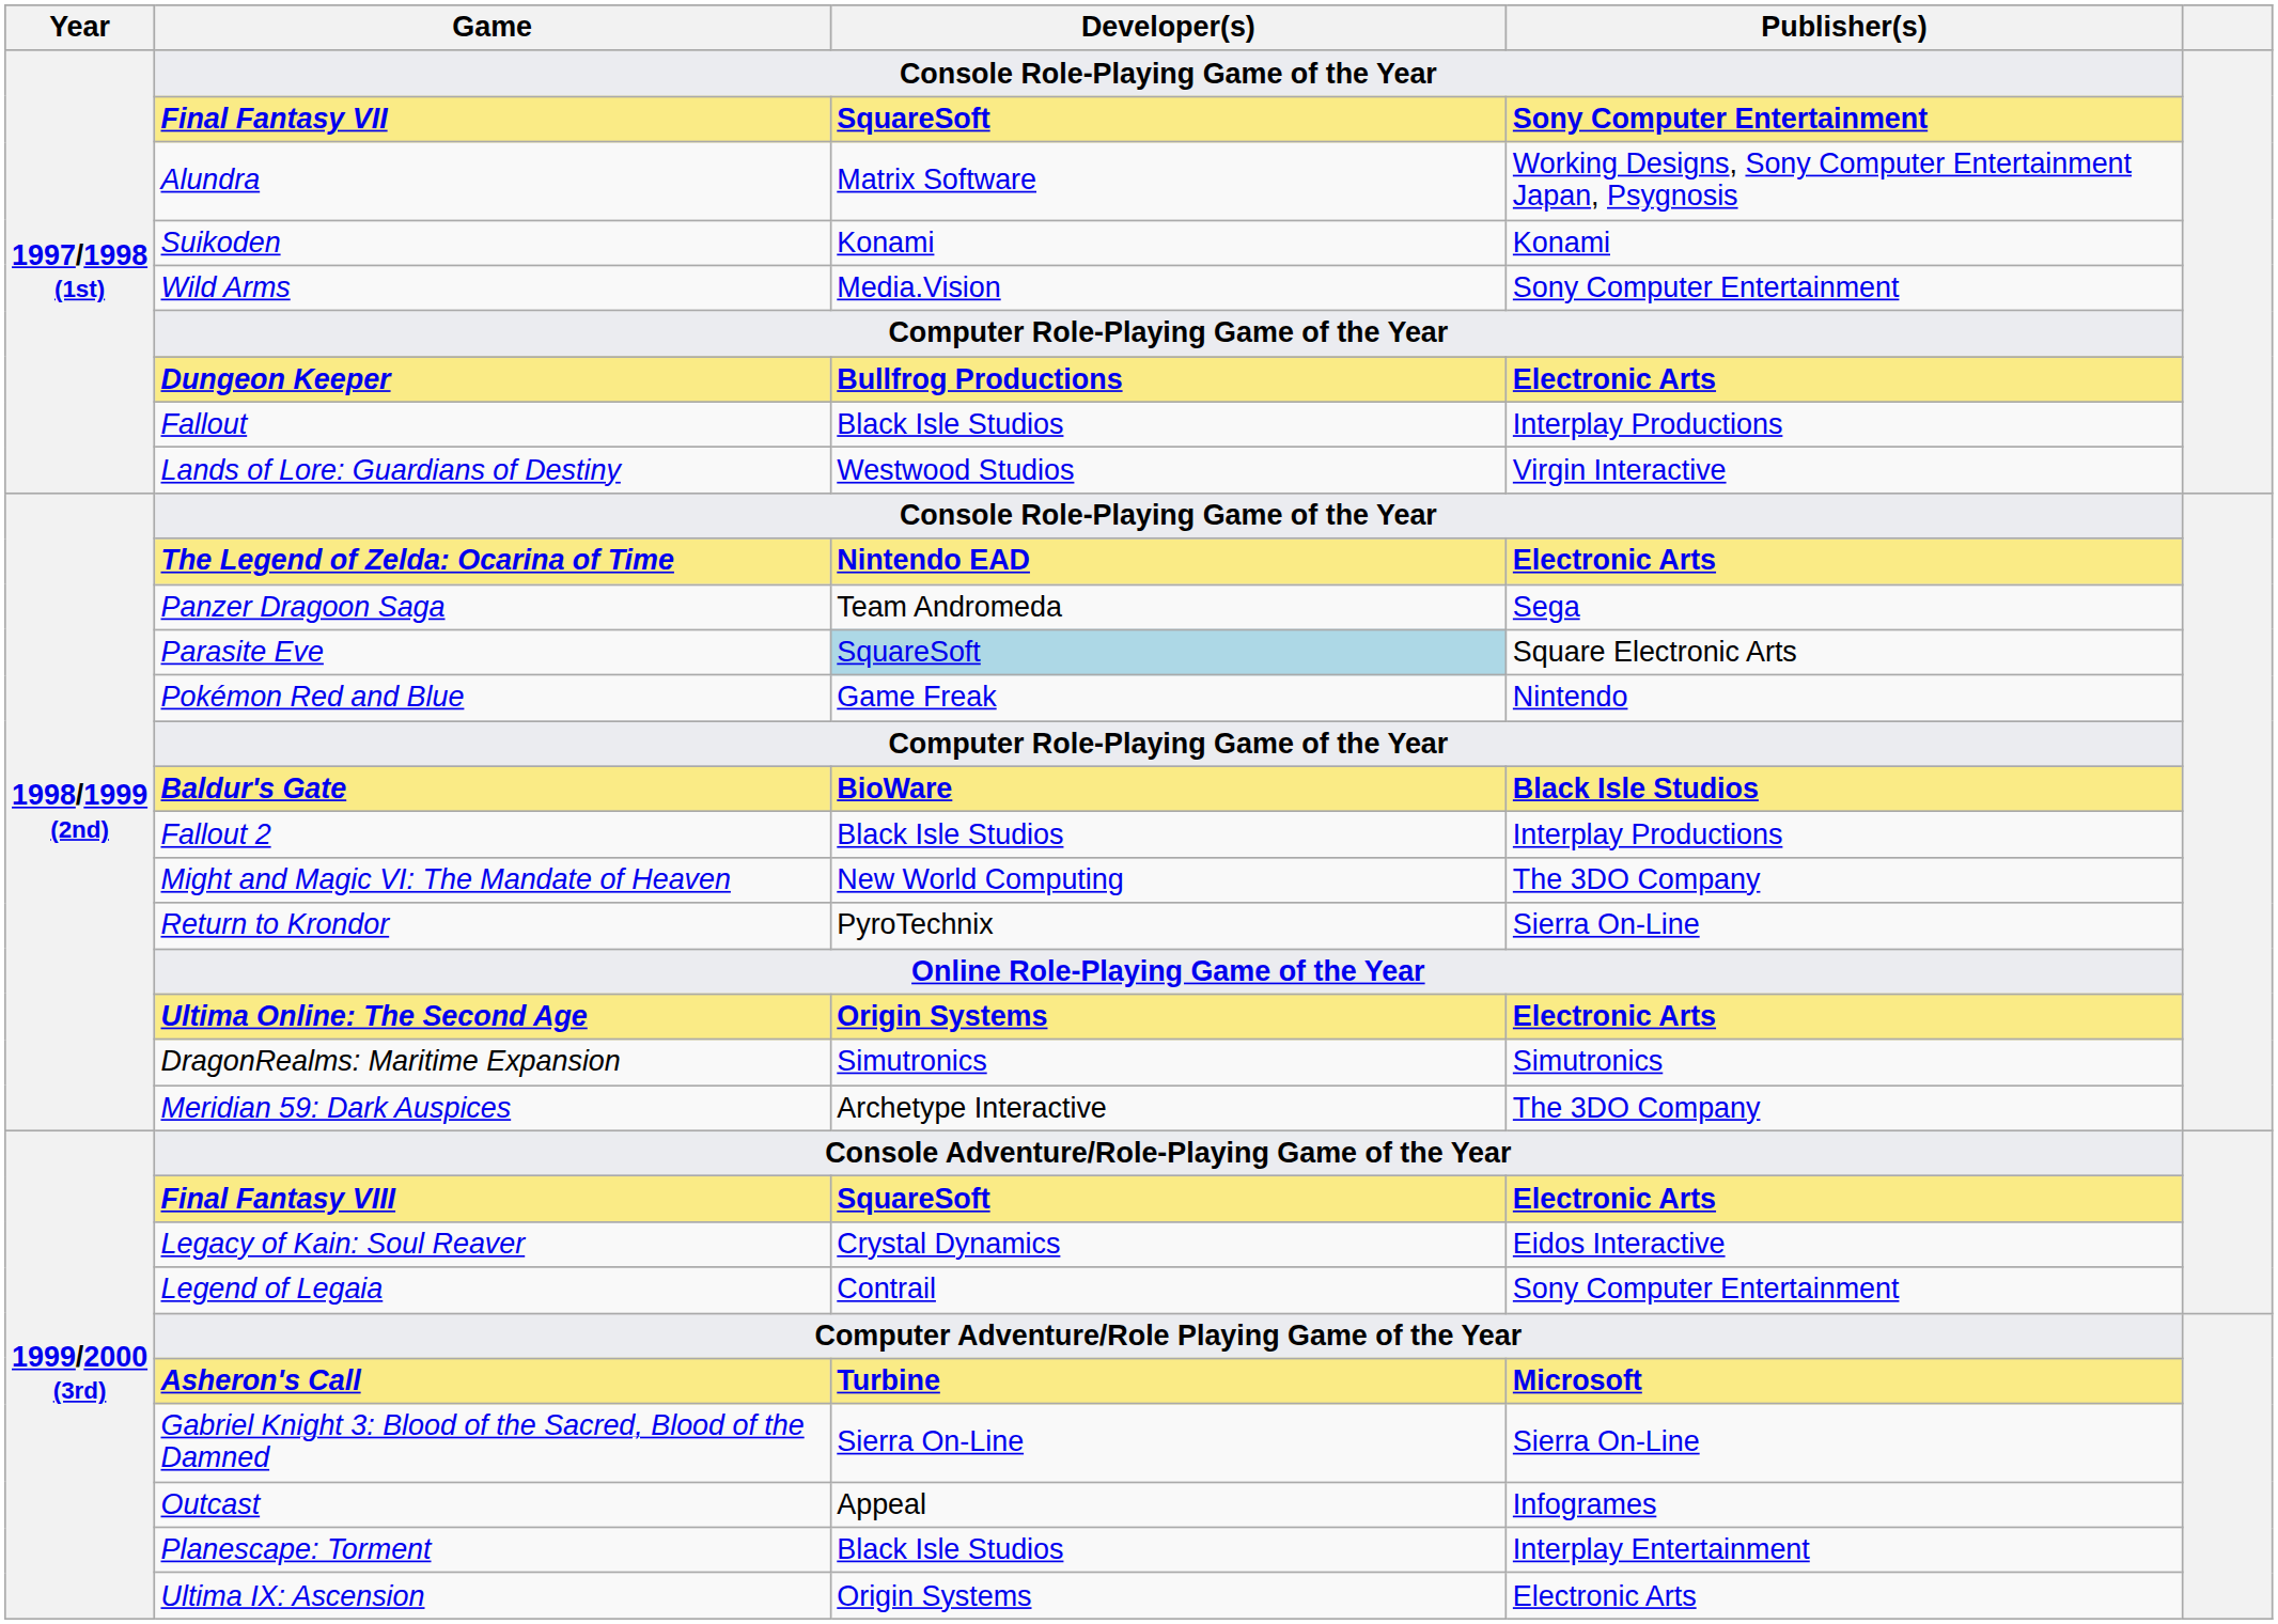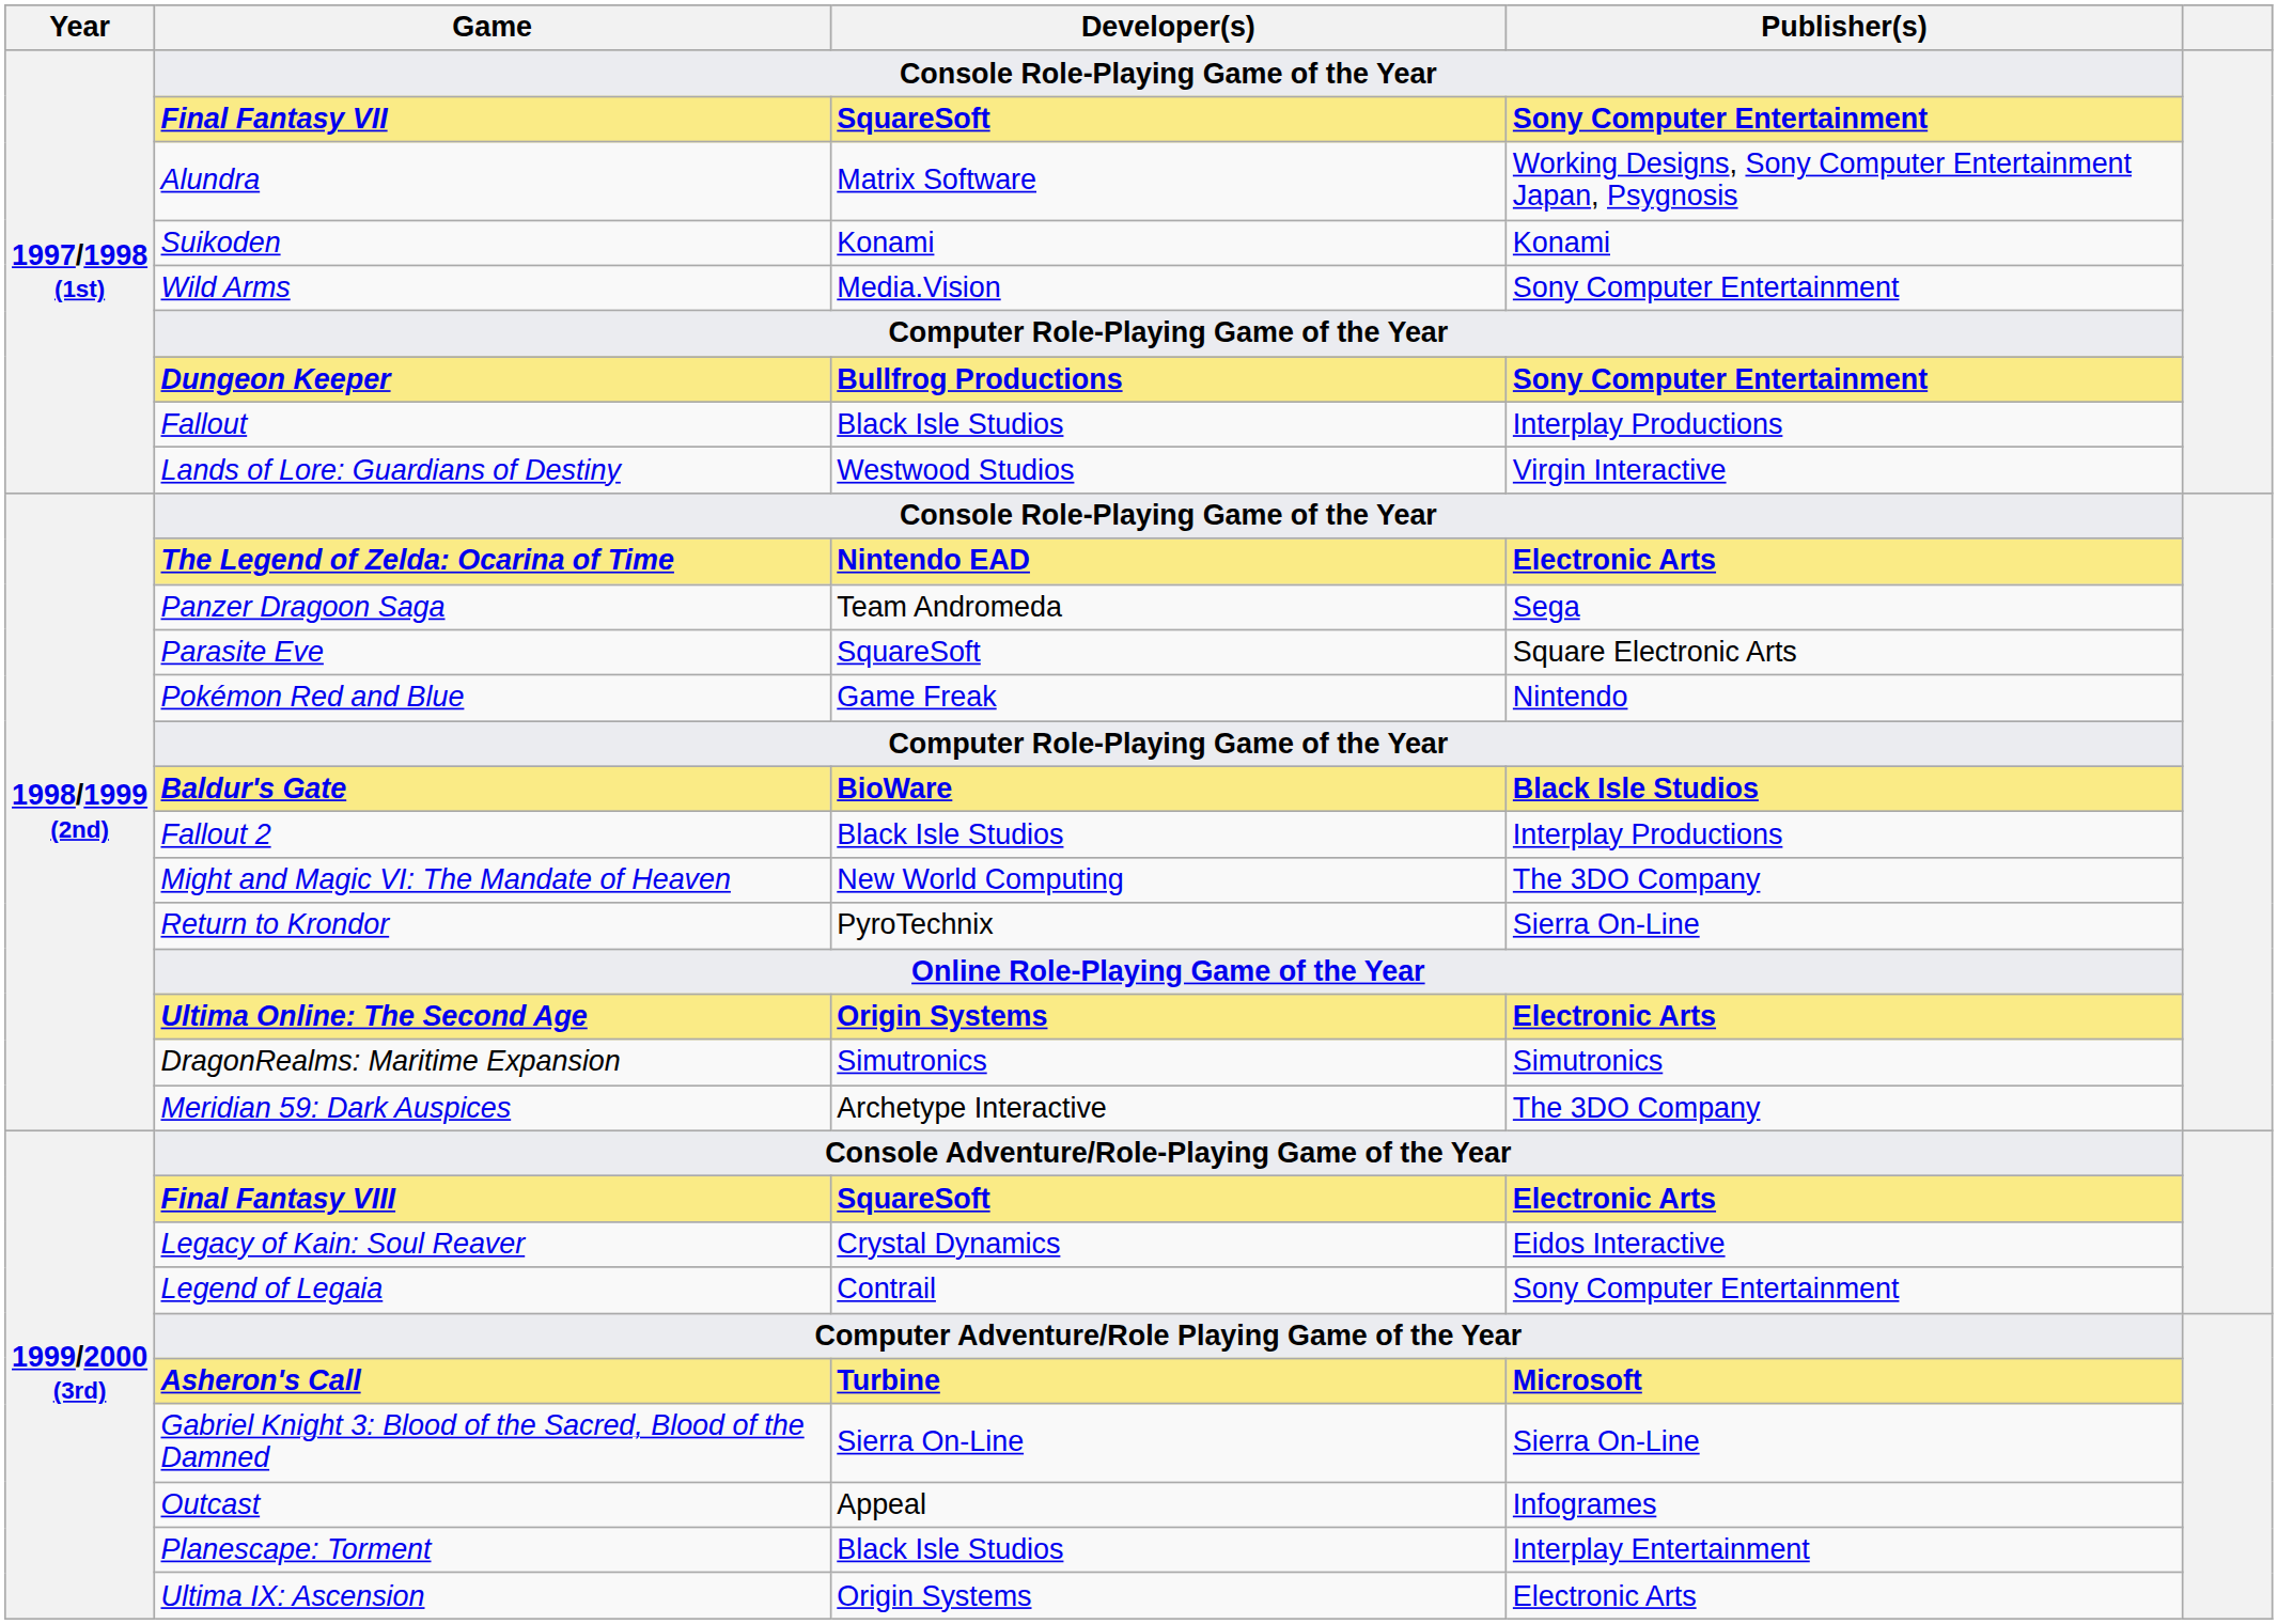Dungeon Keeper | Publisher(s): Electronic Arts -> Sony Computer Entertainment
Parasite Eve | Developer(s): lightblue background -> no background
